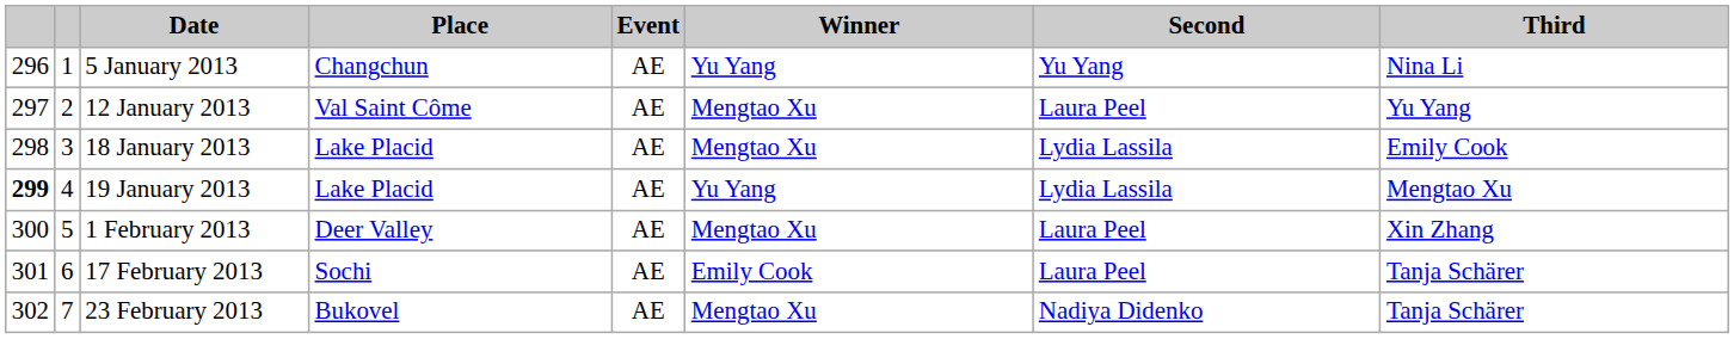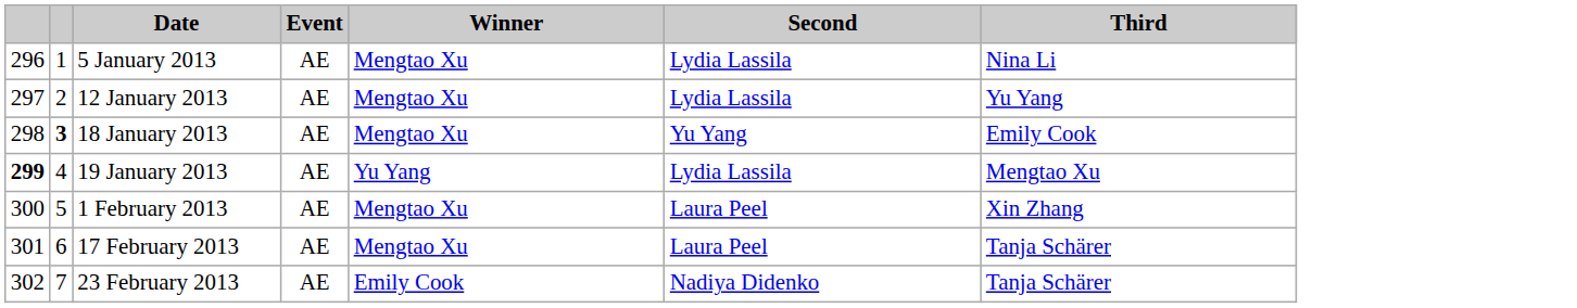- column: Place | Changchun | Val Saint Côme | Lake Placid | Lake Placid | Deer Valley | Sochi | Bukovel
5 January 2013 | Winner: Yu Yang -> Mengtao Xu
5 January 2013 | Second: Yu Yang -> Lydia Lassila
12 January 2013 | Second: Laura Peel -> Lydia Lassila
18 January 2013 | column 2: normal -> bold
18 January 2013 | Second: Lydia Lassila -> Yu Yang
17 February 2013 | Winner: Emily Cook -> Mengtao Xu
23 February 2013 | Winner: Mengtao Xu -> Emily Cook
